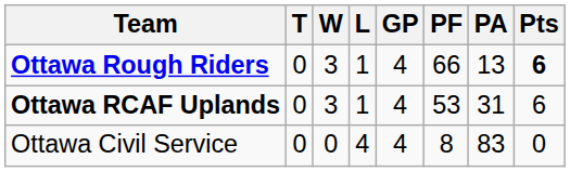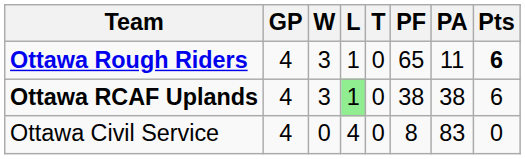columns swapped: GP <-> T
Ottawa Rough Riders | PF: 66 -> 65
Ottawa Rough Riders | PA: 13 -> 11
Ottawa RCAF Uplands | L: no background -> lightgreen background
Ottawa RCAF Uplands | PF: 53 -> 38
Ottawa RCAF Uplands | PA: 31 -> 38
